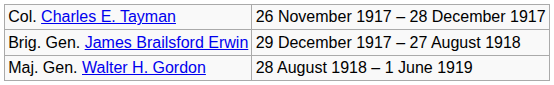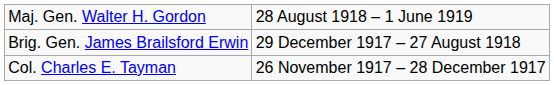rows swapped: Col. Charles E. Tayman <-> Maj. Gen. Walter H. Gordon
